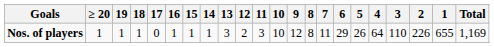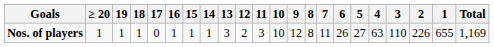Nos. of players | 6: 29 -> 26
Nos. of players | 5: 26 -> 27
Nos. of players | 4: 64 -> 63
